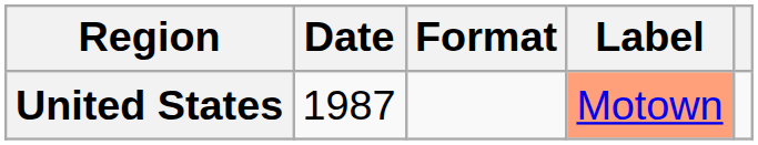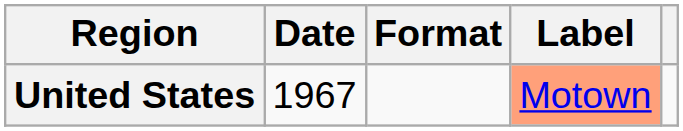United States | Date: 1987 -> 1967
